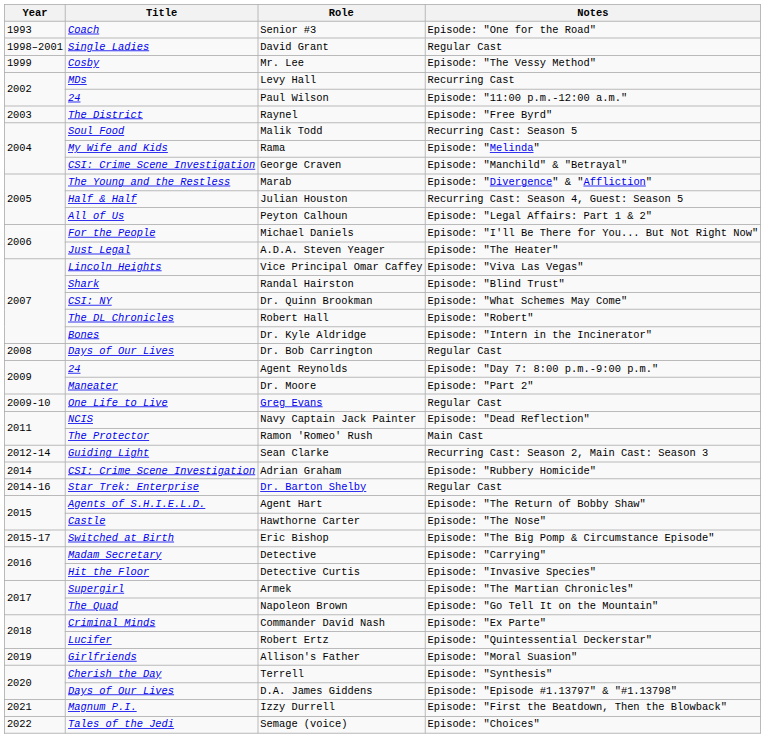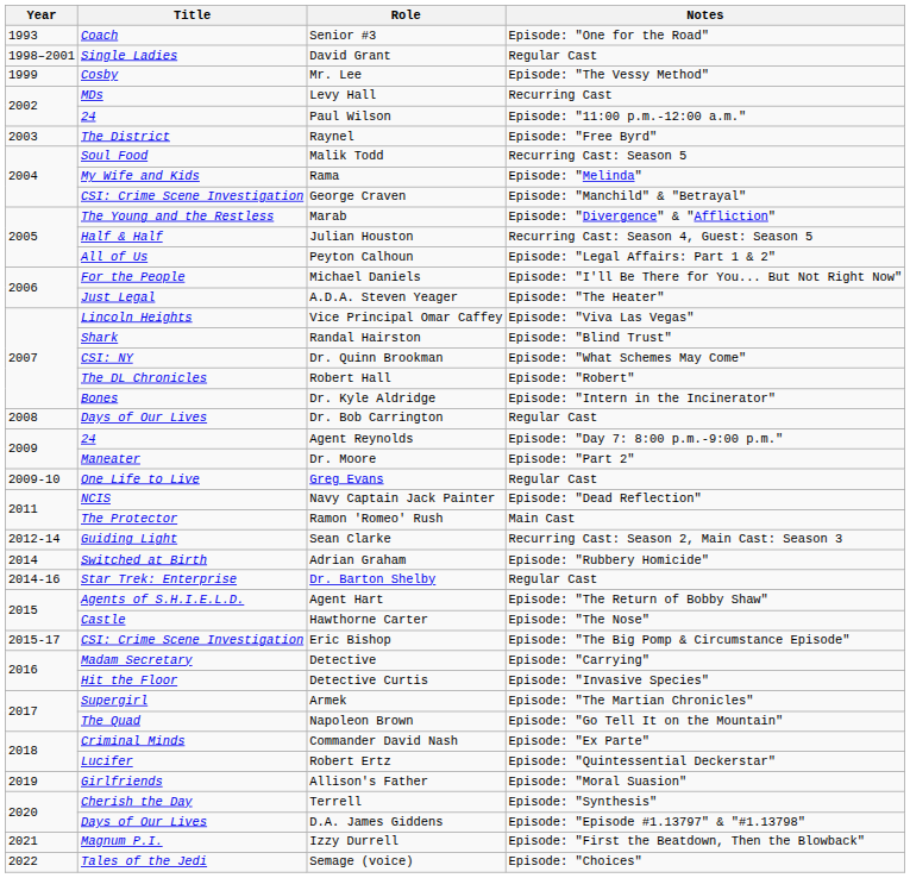Adrian Graham | Title: CSI: Crime Scene Investigation -> Switched at Birth
Eric Bishop | Title: Switched at Birth -> CSI: Crime Scene Investigation
